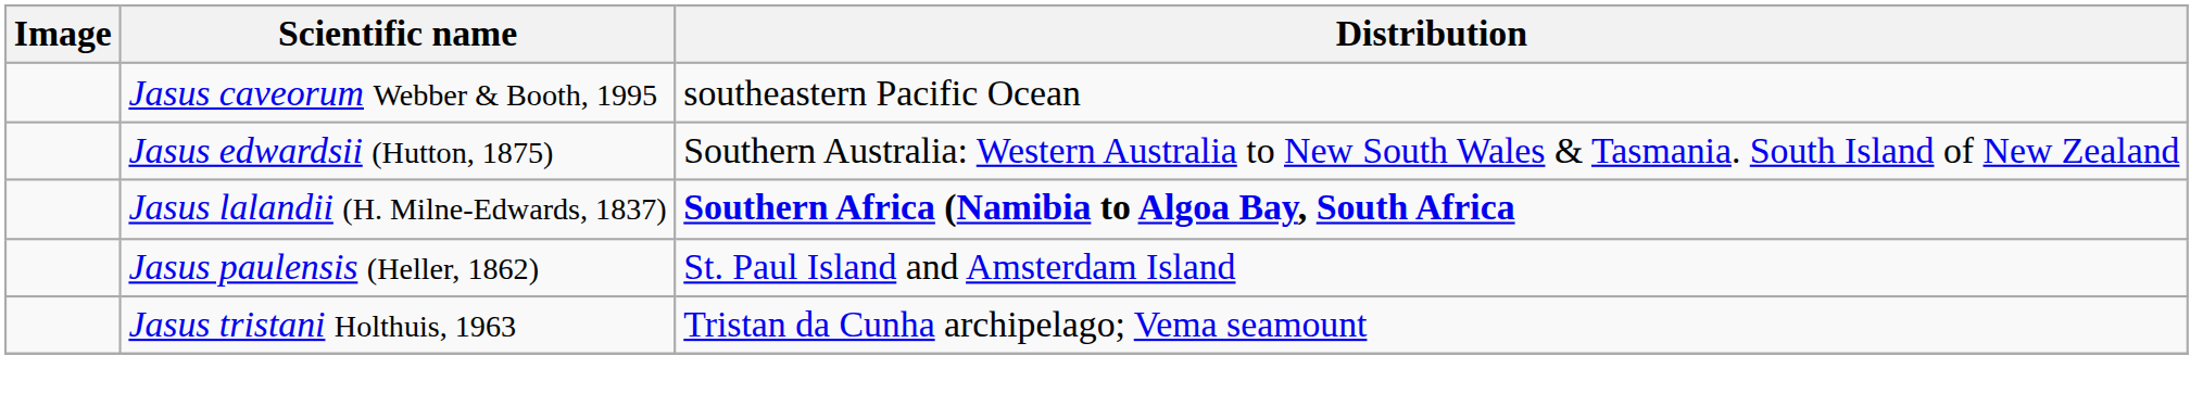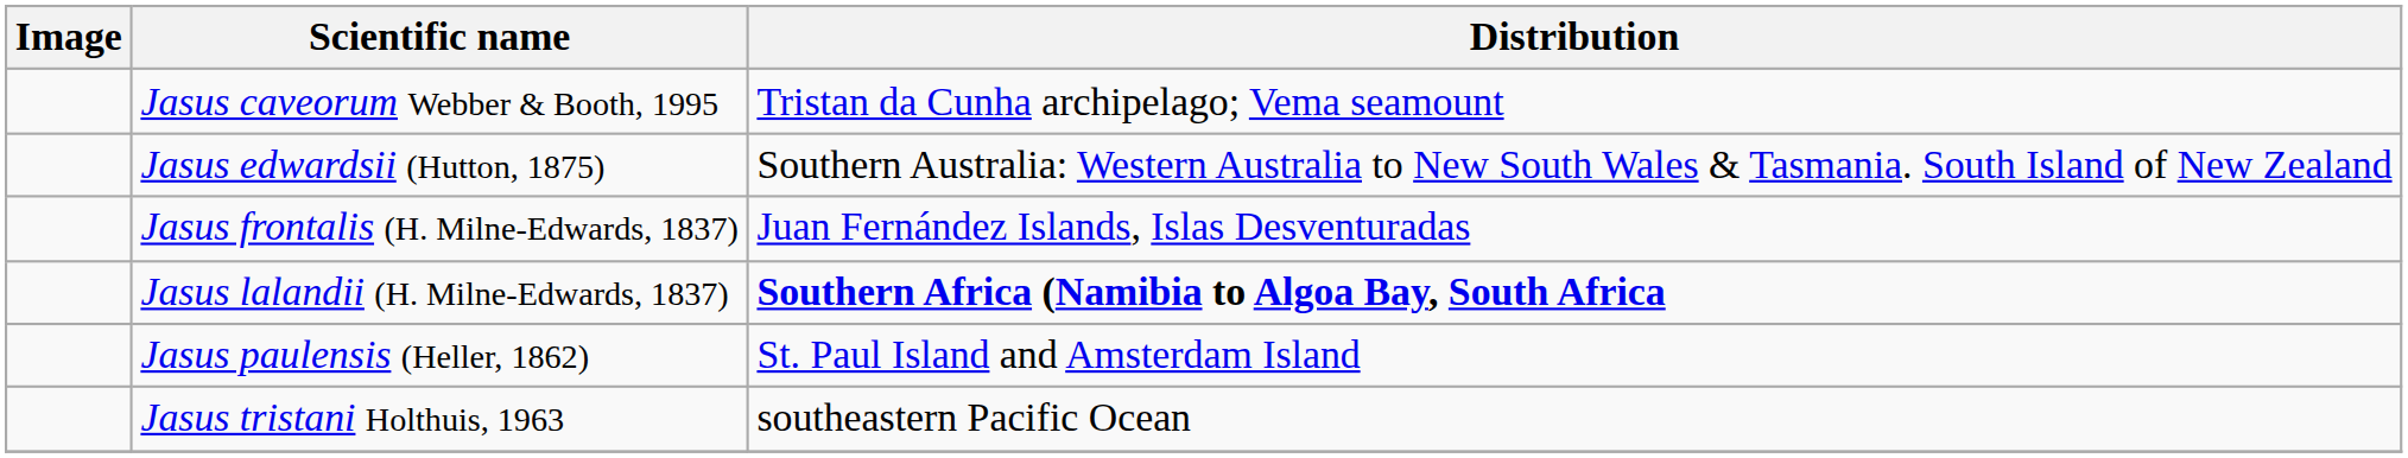Jasus caveorum Webber & Booth, 1995 | Distribution: southeastern Pacific Ocean -> Tristan da Cunha archipelago; Vema seamount
+ row: Jasus frontalis (H. Milne-Edwards, 1837) | Juan Fernández Islands, Islas Desventuradas
Jasus tristani Holthuis, 1963 | Distribution: Tristan da Cunha archipelago; Vema seamount -> southeastern Pacific Ocean
